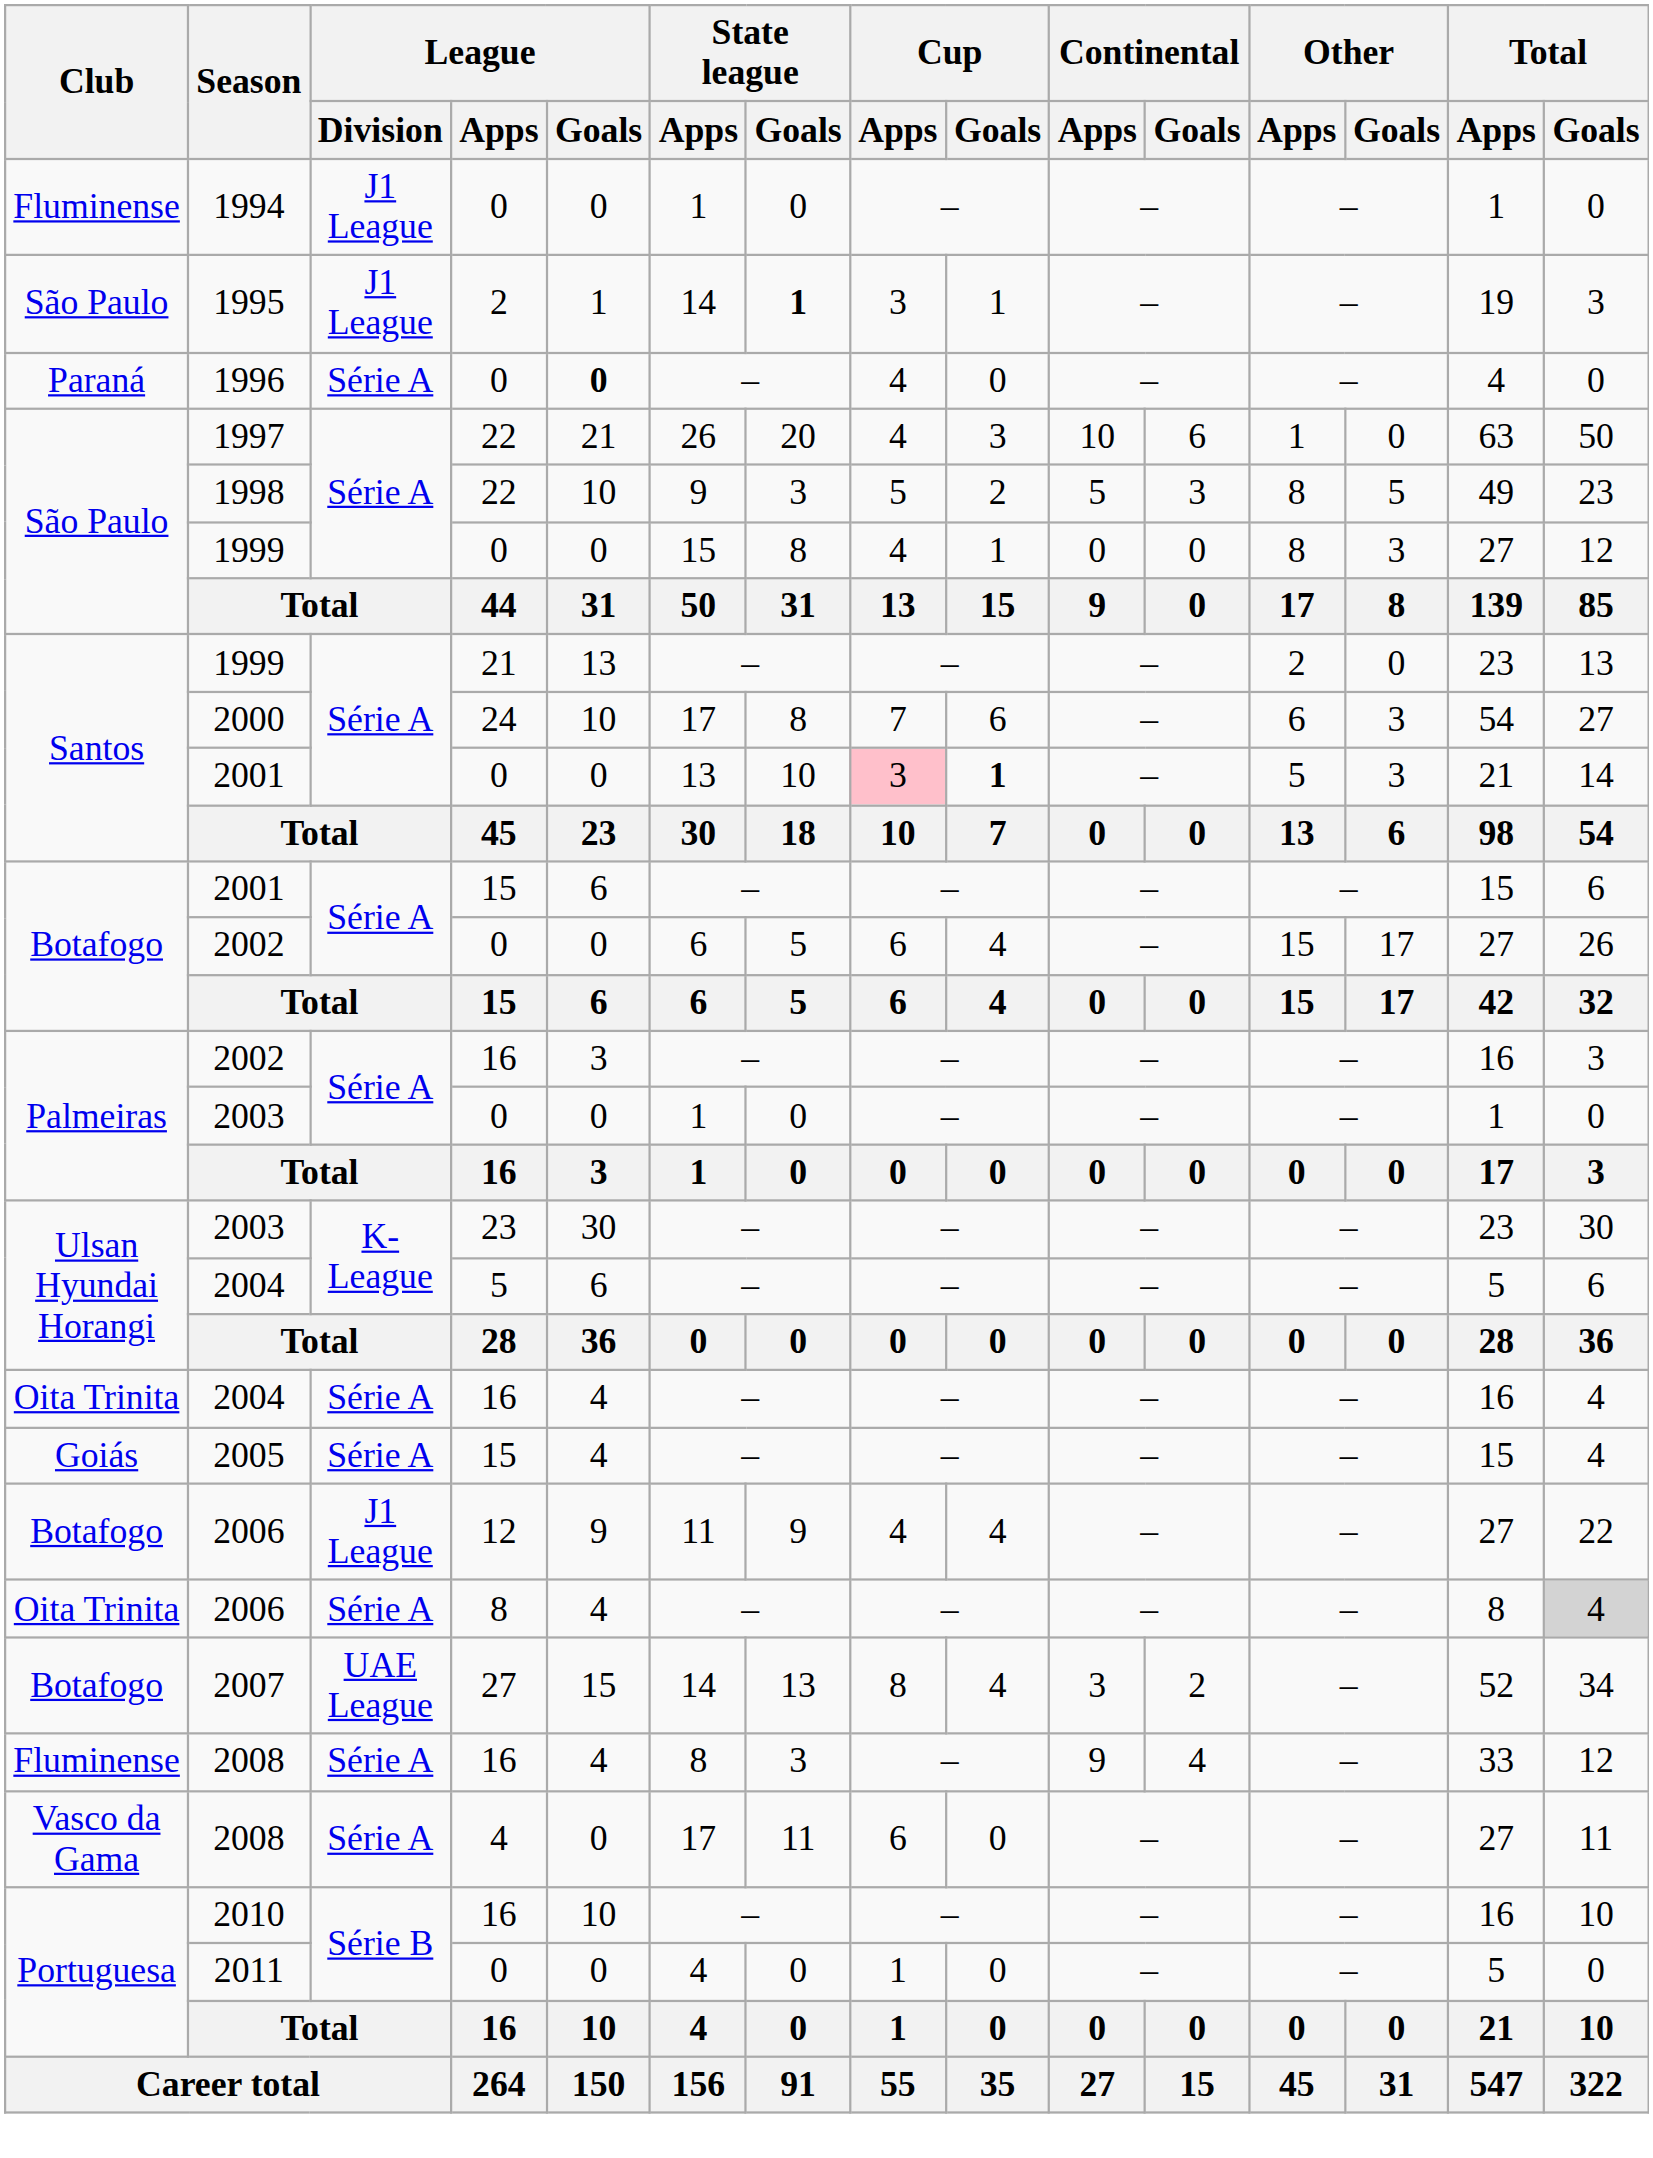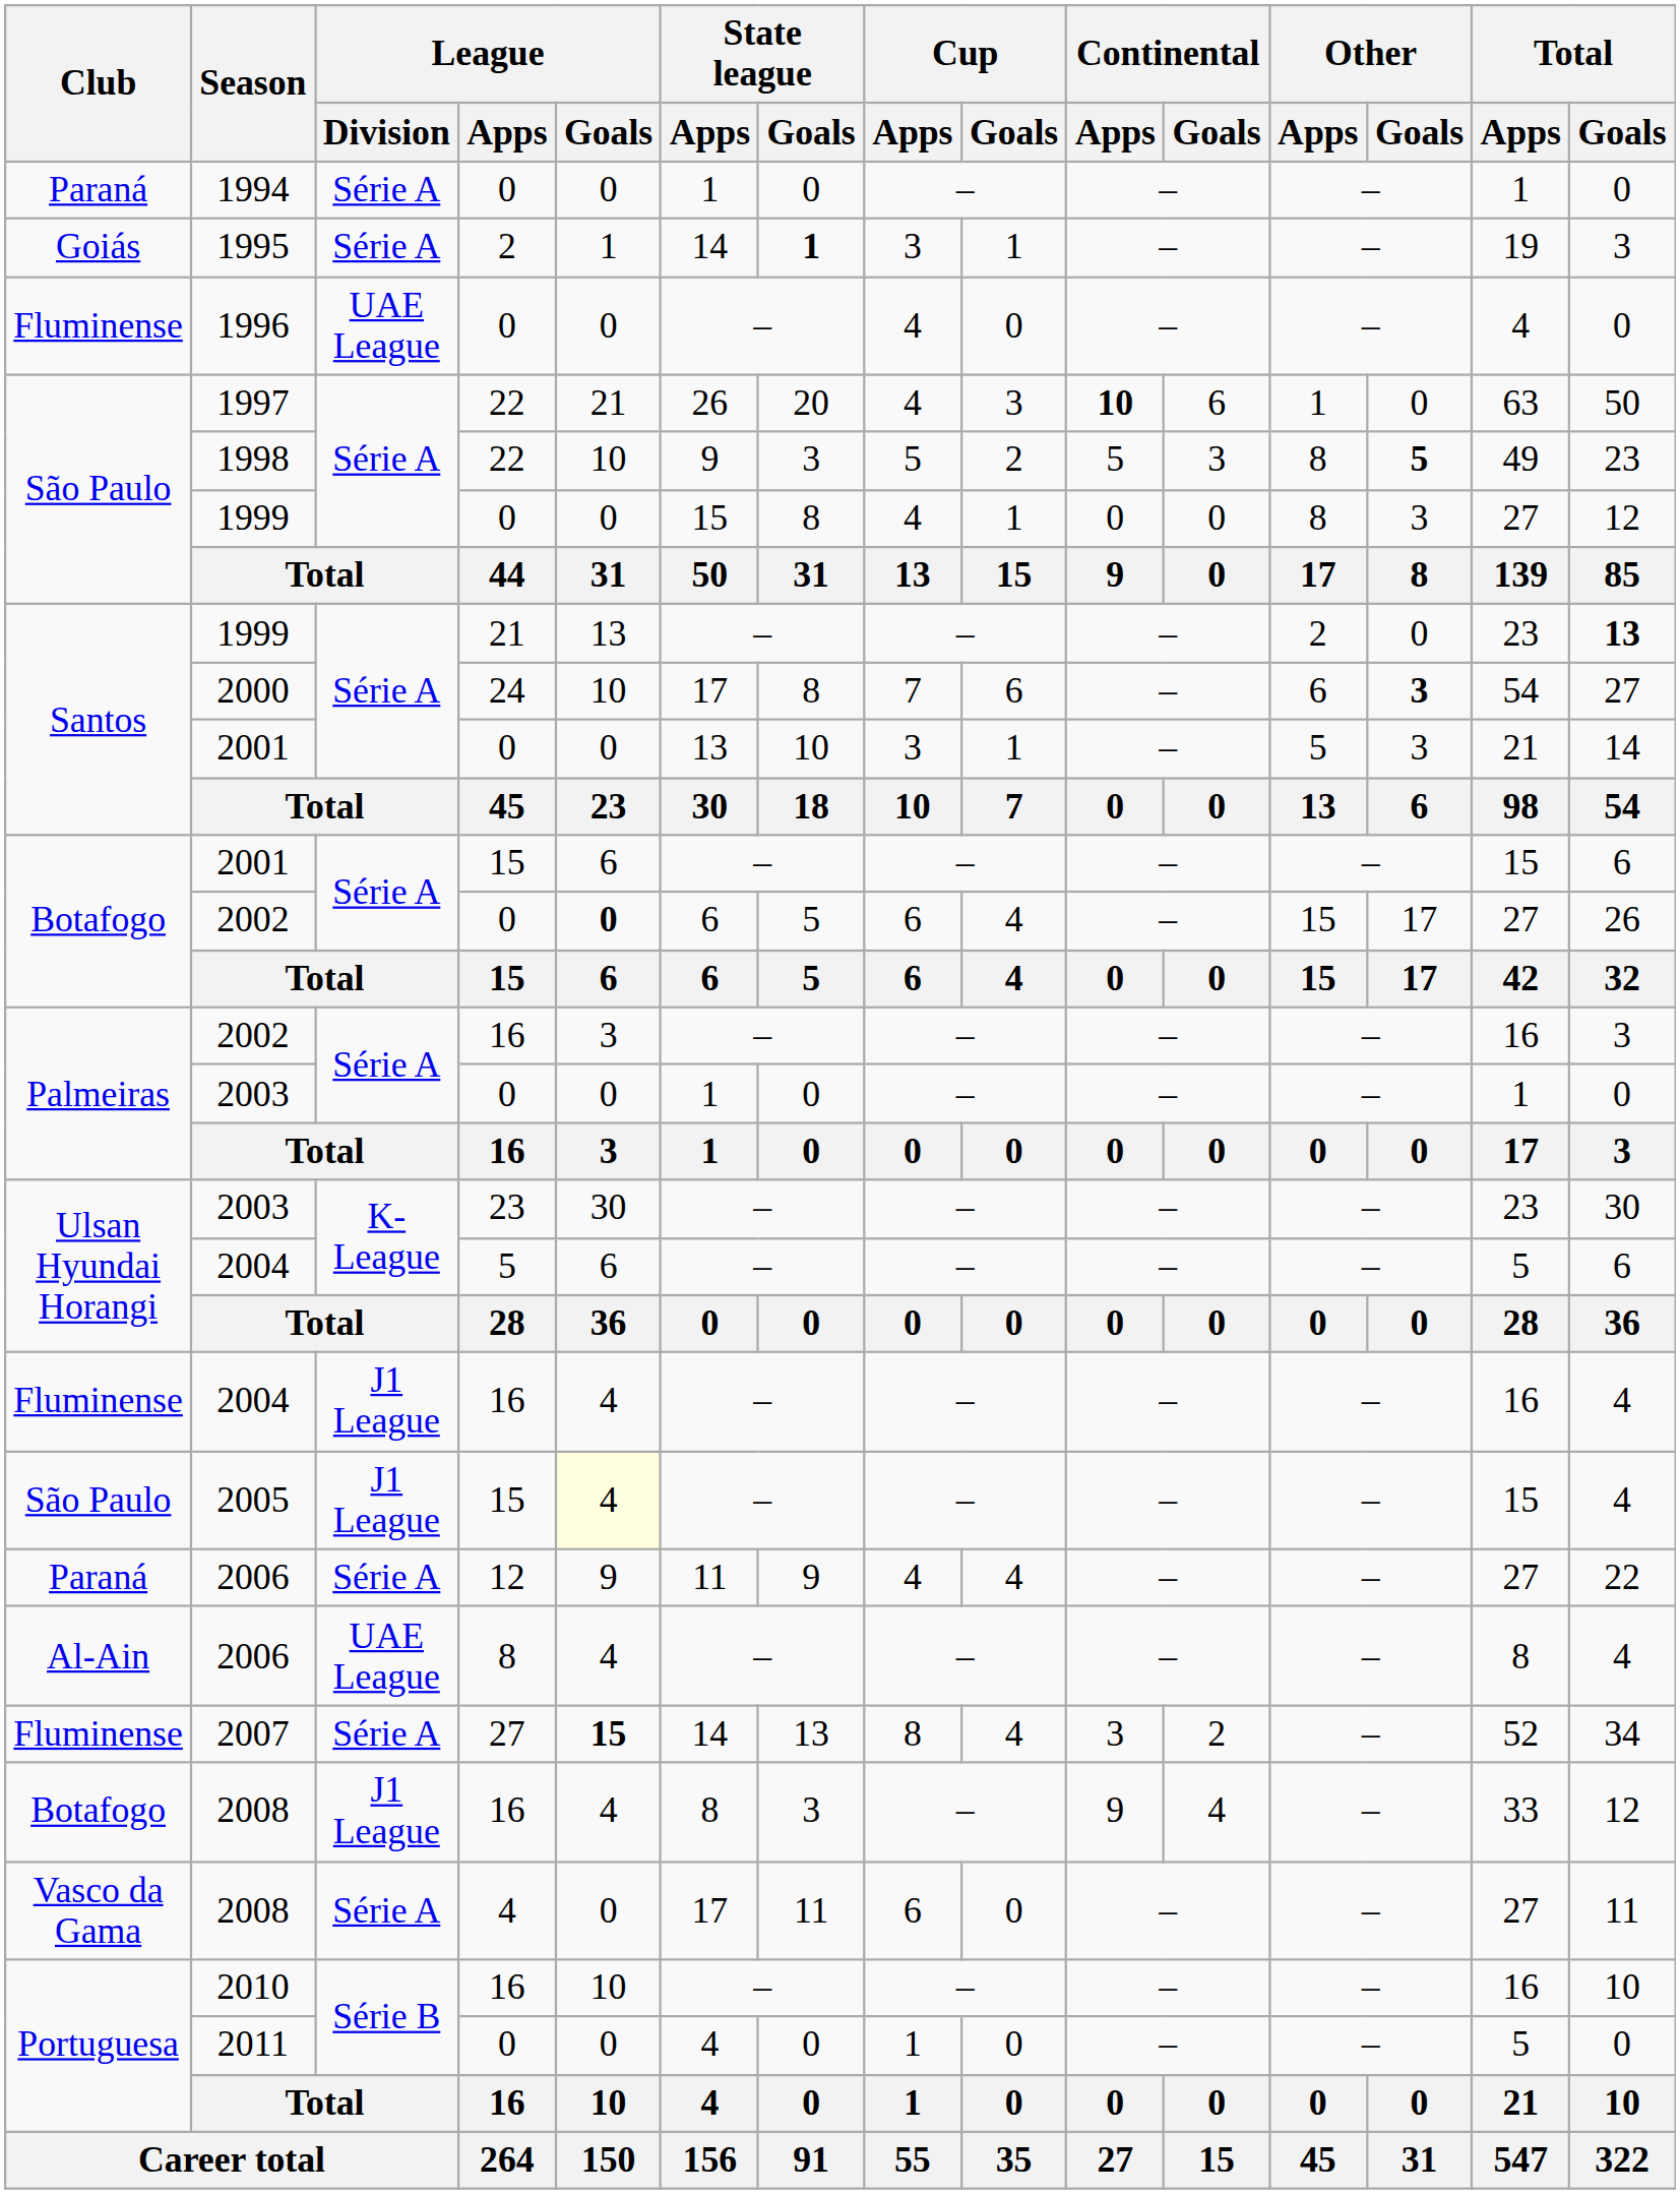1994 | Club: Fluminense -> Paraná
1994 | League / Division: J1 League -> Série A
1995 | Club: São Paulo -> Goiás
1995 | League / Division: J1 League -> Série A
1996 | Club: Paraná -> Fluminense
1996 | League / Division: Série A -> UAE League
1996 | League / Goals: bold -> normal
1997 | Continental / Apps: normal -> bold
1998 | Other / Goals: normal -> bold
1999 / 21 | Total / Goals: normal -> bold
2000 | Other / Goals: normal -> bold
2001 / 0 | Cup / Apps: pink background -> no background
2001 / 0 | Cup / Goals: bold -> normal
2002 / 0 | League / Goals: normal -> bold
2004 / 16 | Club: Oita Trinita -> Fluminense
2004 / 16 | League / Division: Série A -> J1 League
2005 | Club: Goiás -> São Paulo
2005 | League / Division: Série A -> J1 League
2005 | League / Goals: no background -> lightyellow background
2006 / 12 | Club: Botafogo -> Paraná
2006 / 12 | League / Division: J1 League -> Série A
2006 / 8 | Club: Oita Trinita -> Al-Ain
2006 / 8 | League / Division: Série A -> UAE League
2006 / 8 | Total / Goals: lightgrey background -> no background
2007 | Club: Botafogo -> Fluminense
2007 | League / Division: UAE League -> Série A
2007 | League / Goals: normal -> bold
2008 / 16 | Club: Fluminense -> Botafogo
2008 / 16 | League / Division: Série A -> J1 League
